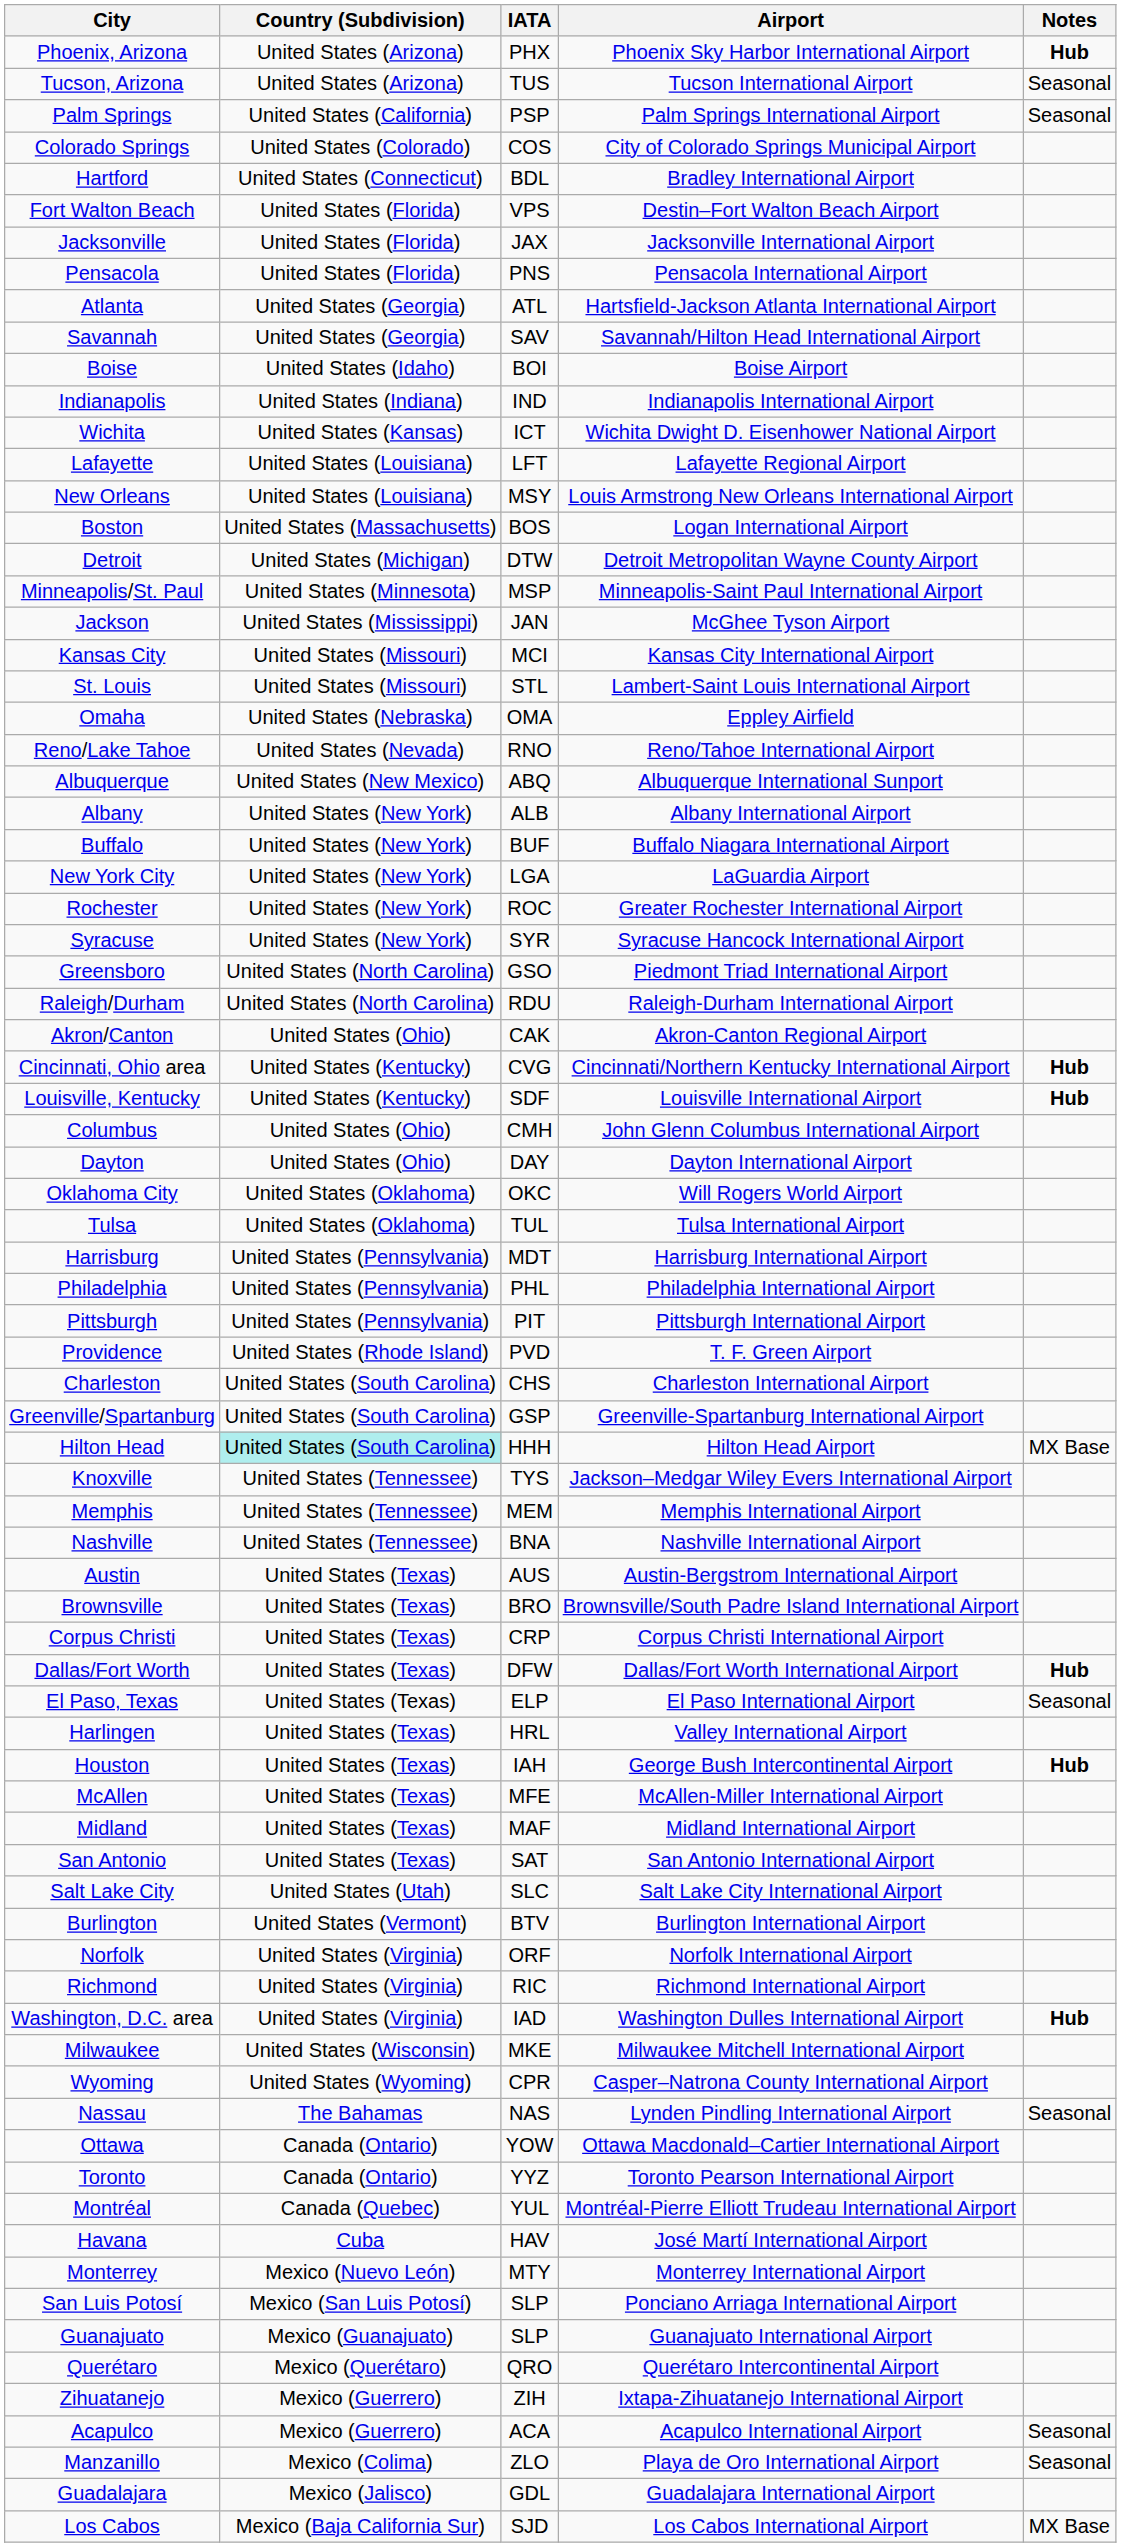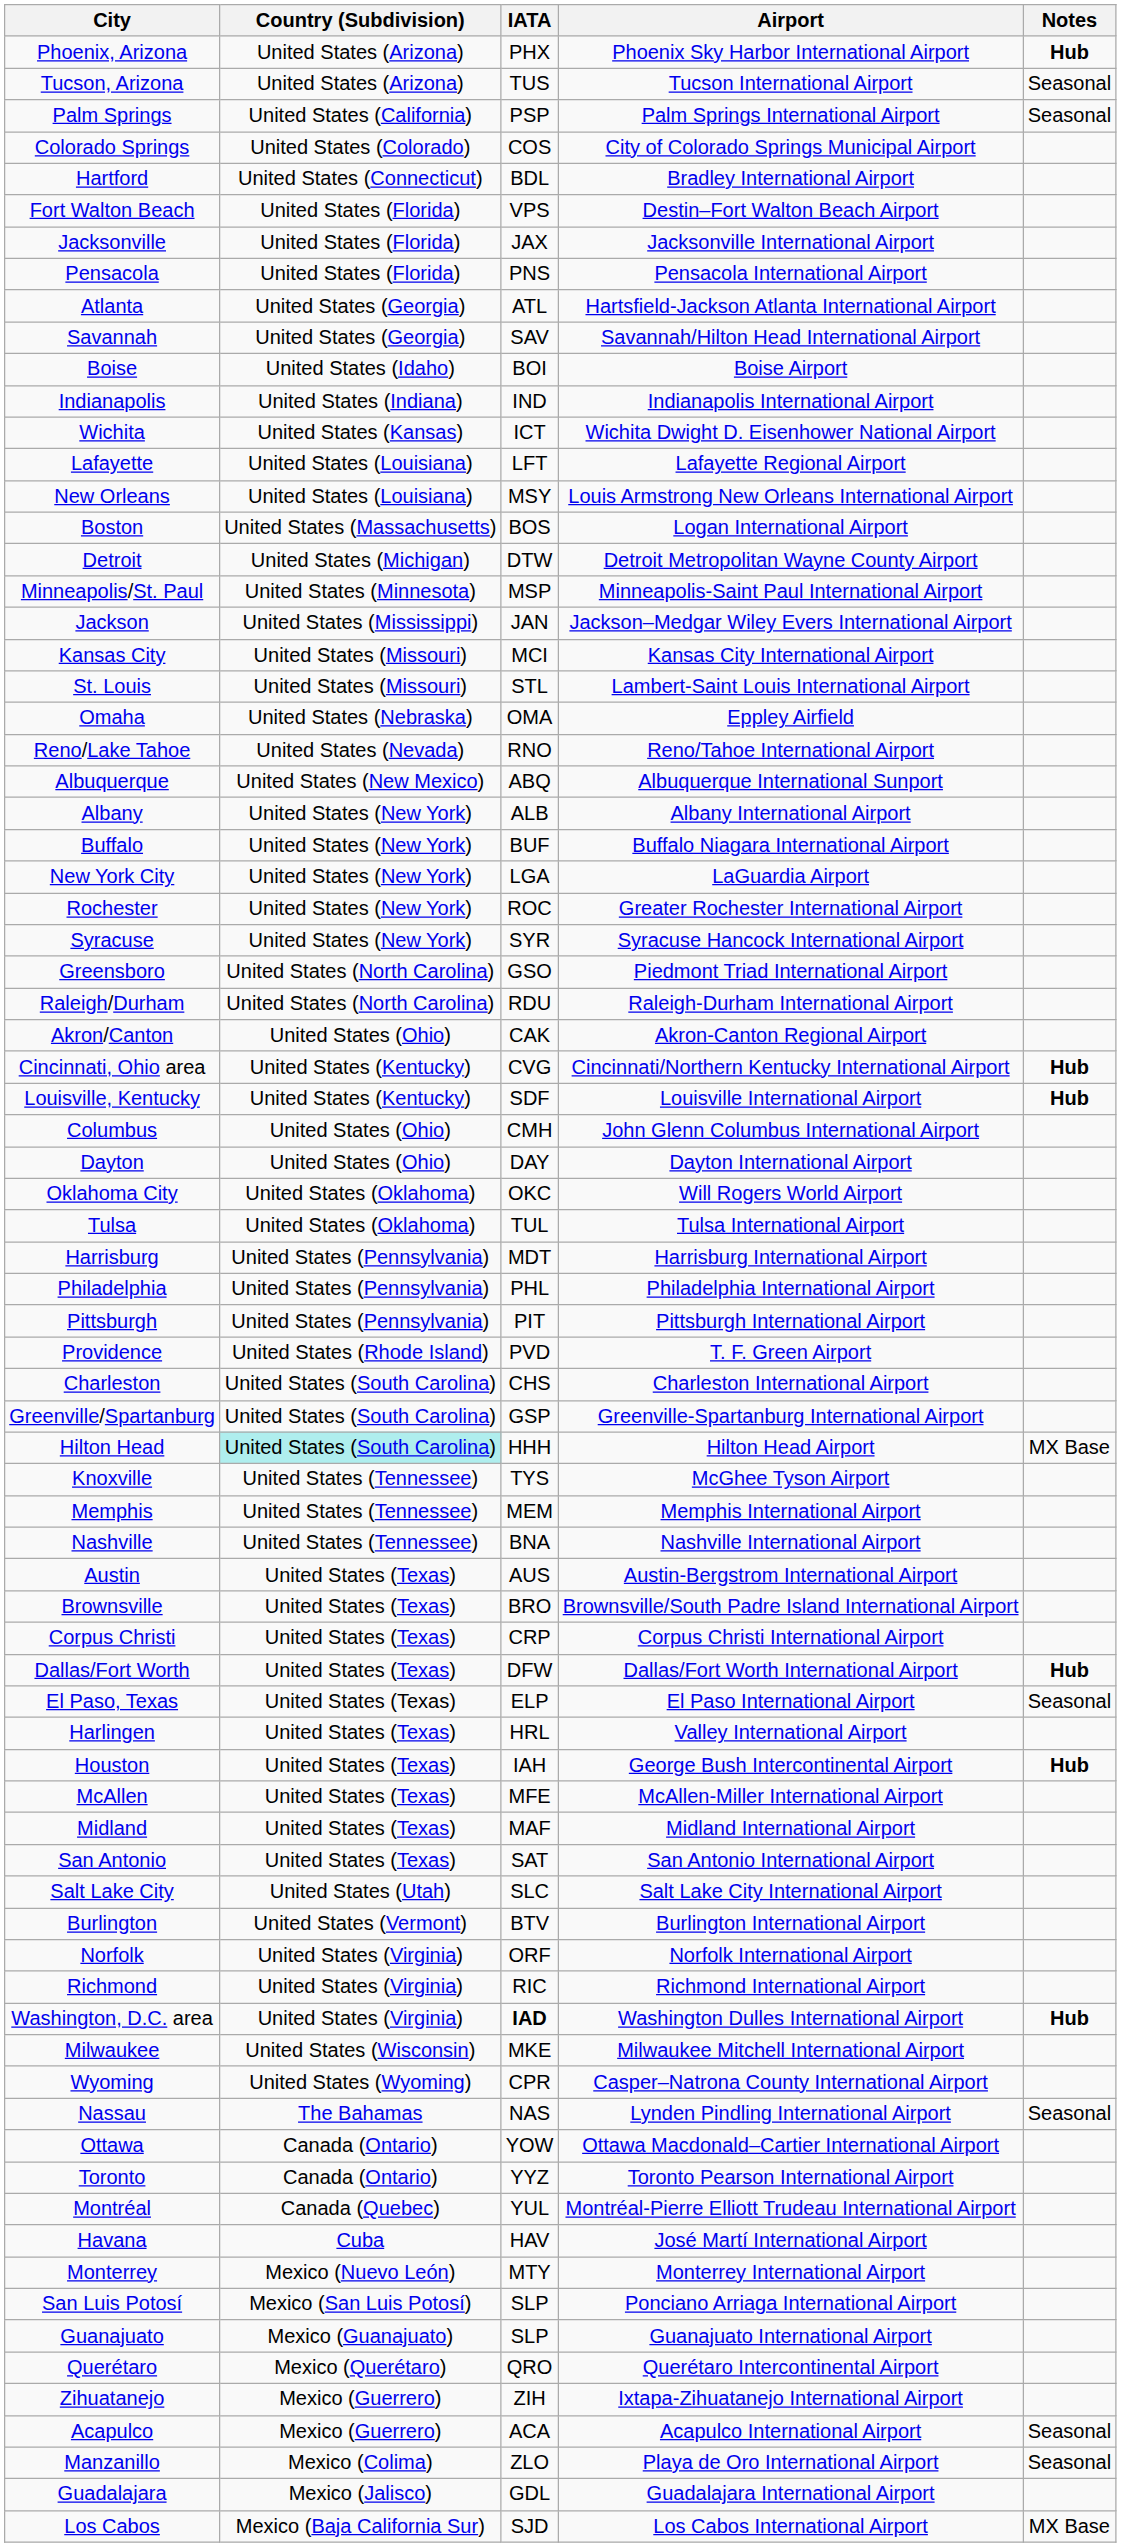Jackson | Airport: McGhee Tyson Airport -> Jackson–Medgar Wiley Evers International Airport
Knoxville | Airport: Jackson–Medgar Wiley Evers International Airport -> McGhee Tyson Airport
Washington, D.C. area | IATA: normal -> bold
